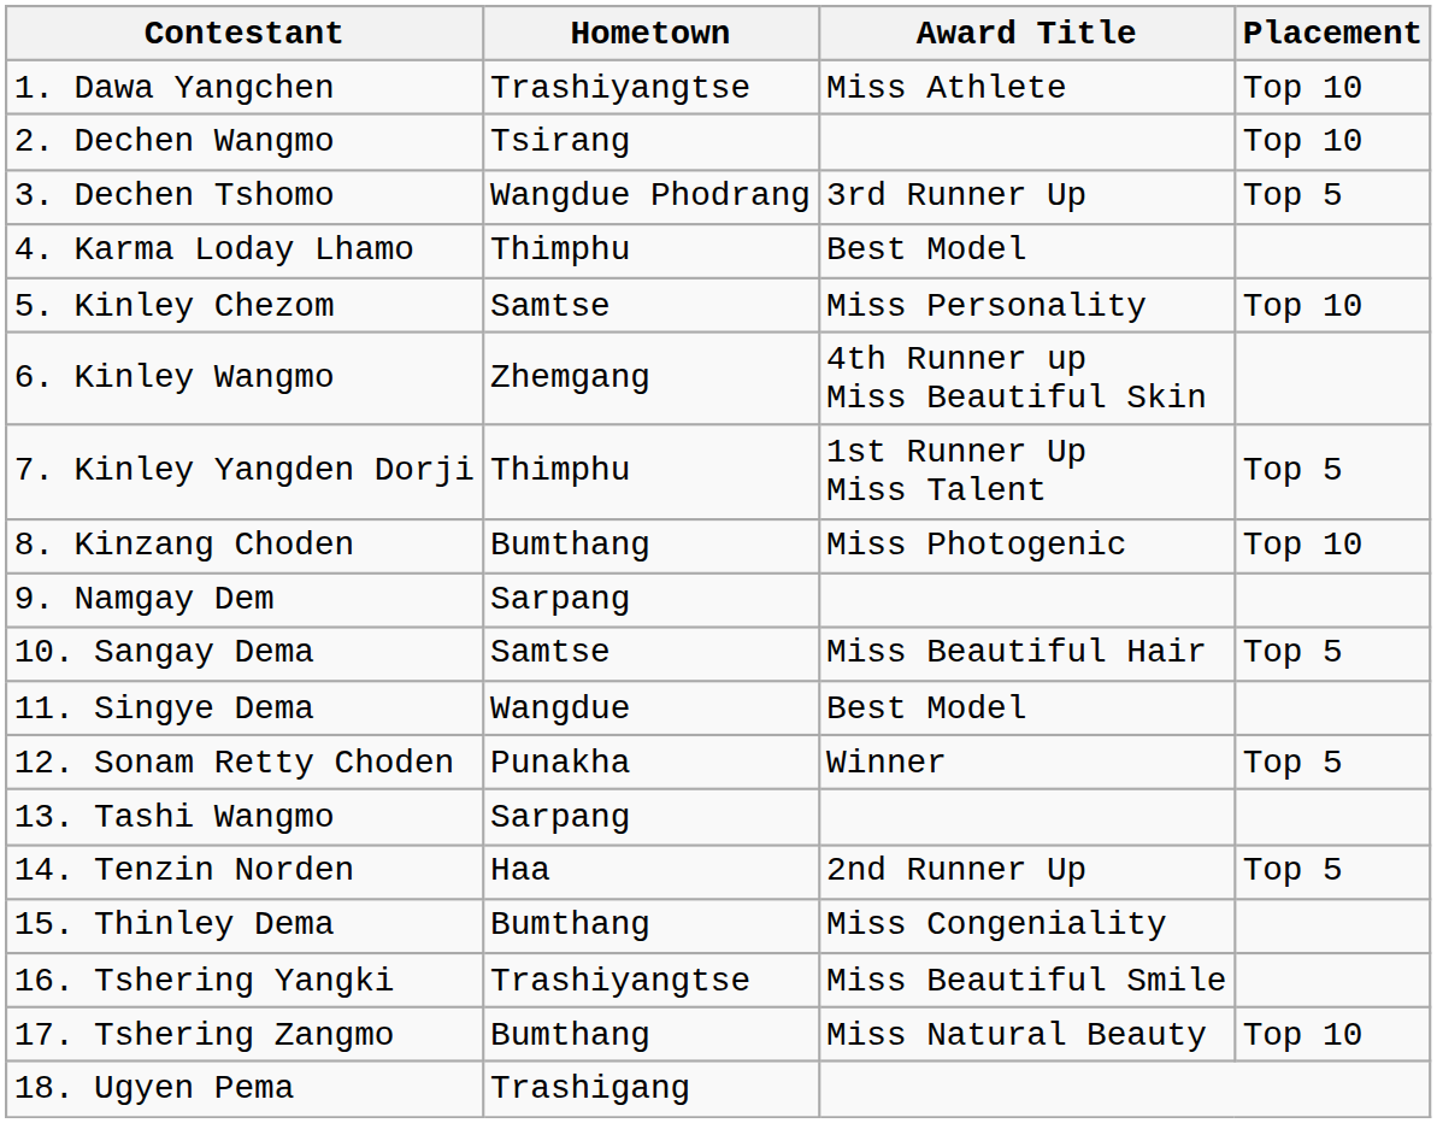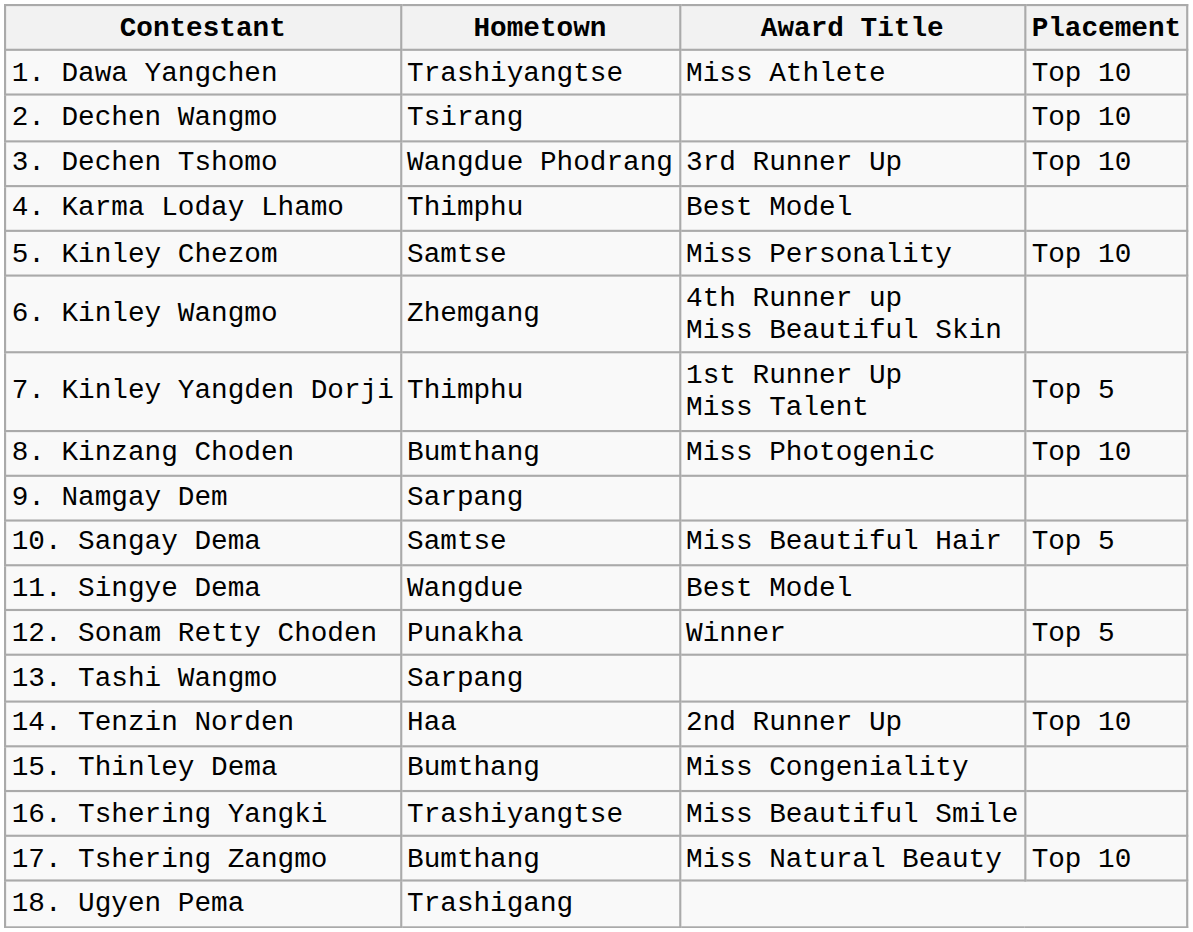3. Dechen Tshomo | Placement: Top 5 -> Top 10
14. Tenzin Norden | Placement: Top 5 -> Top 10
